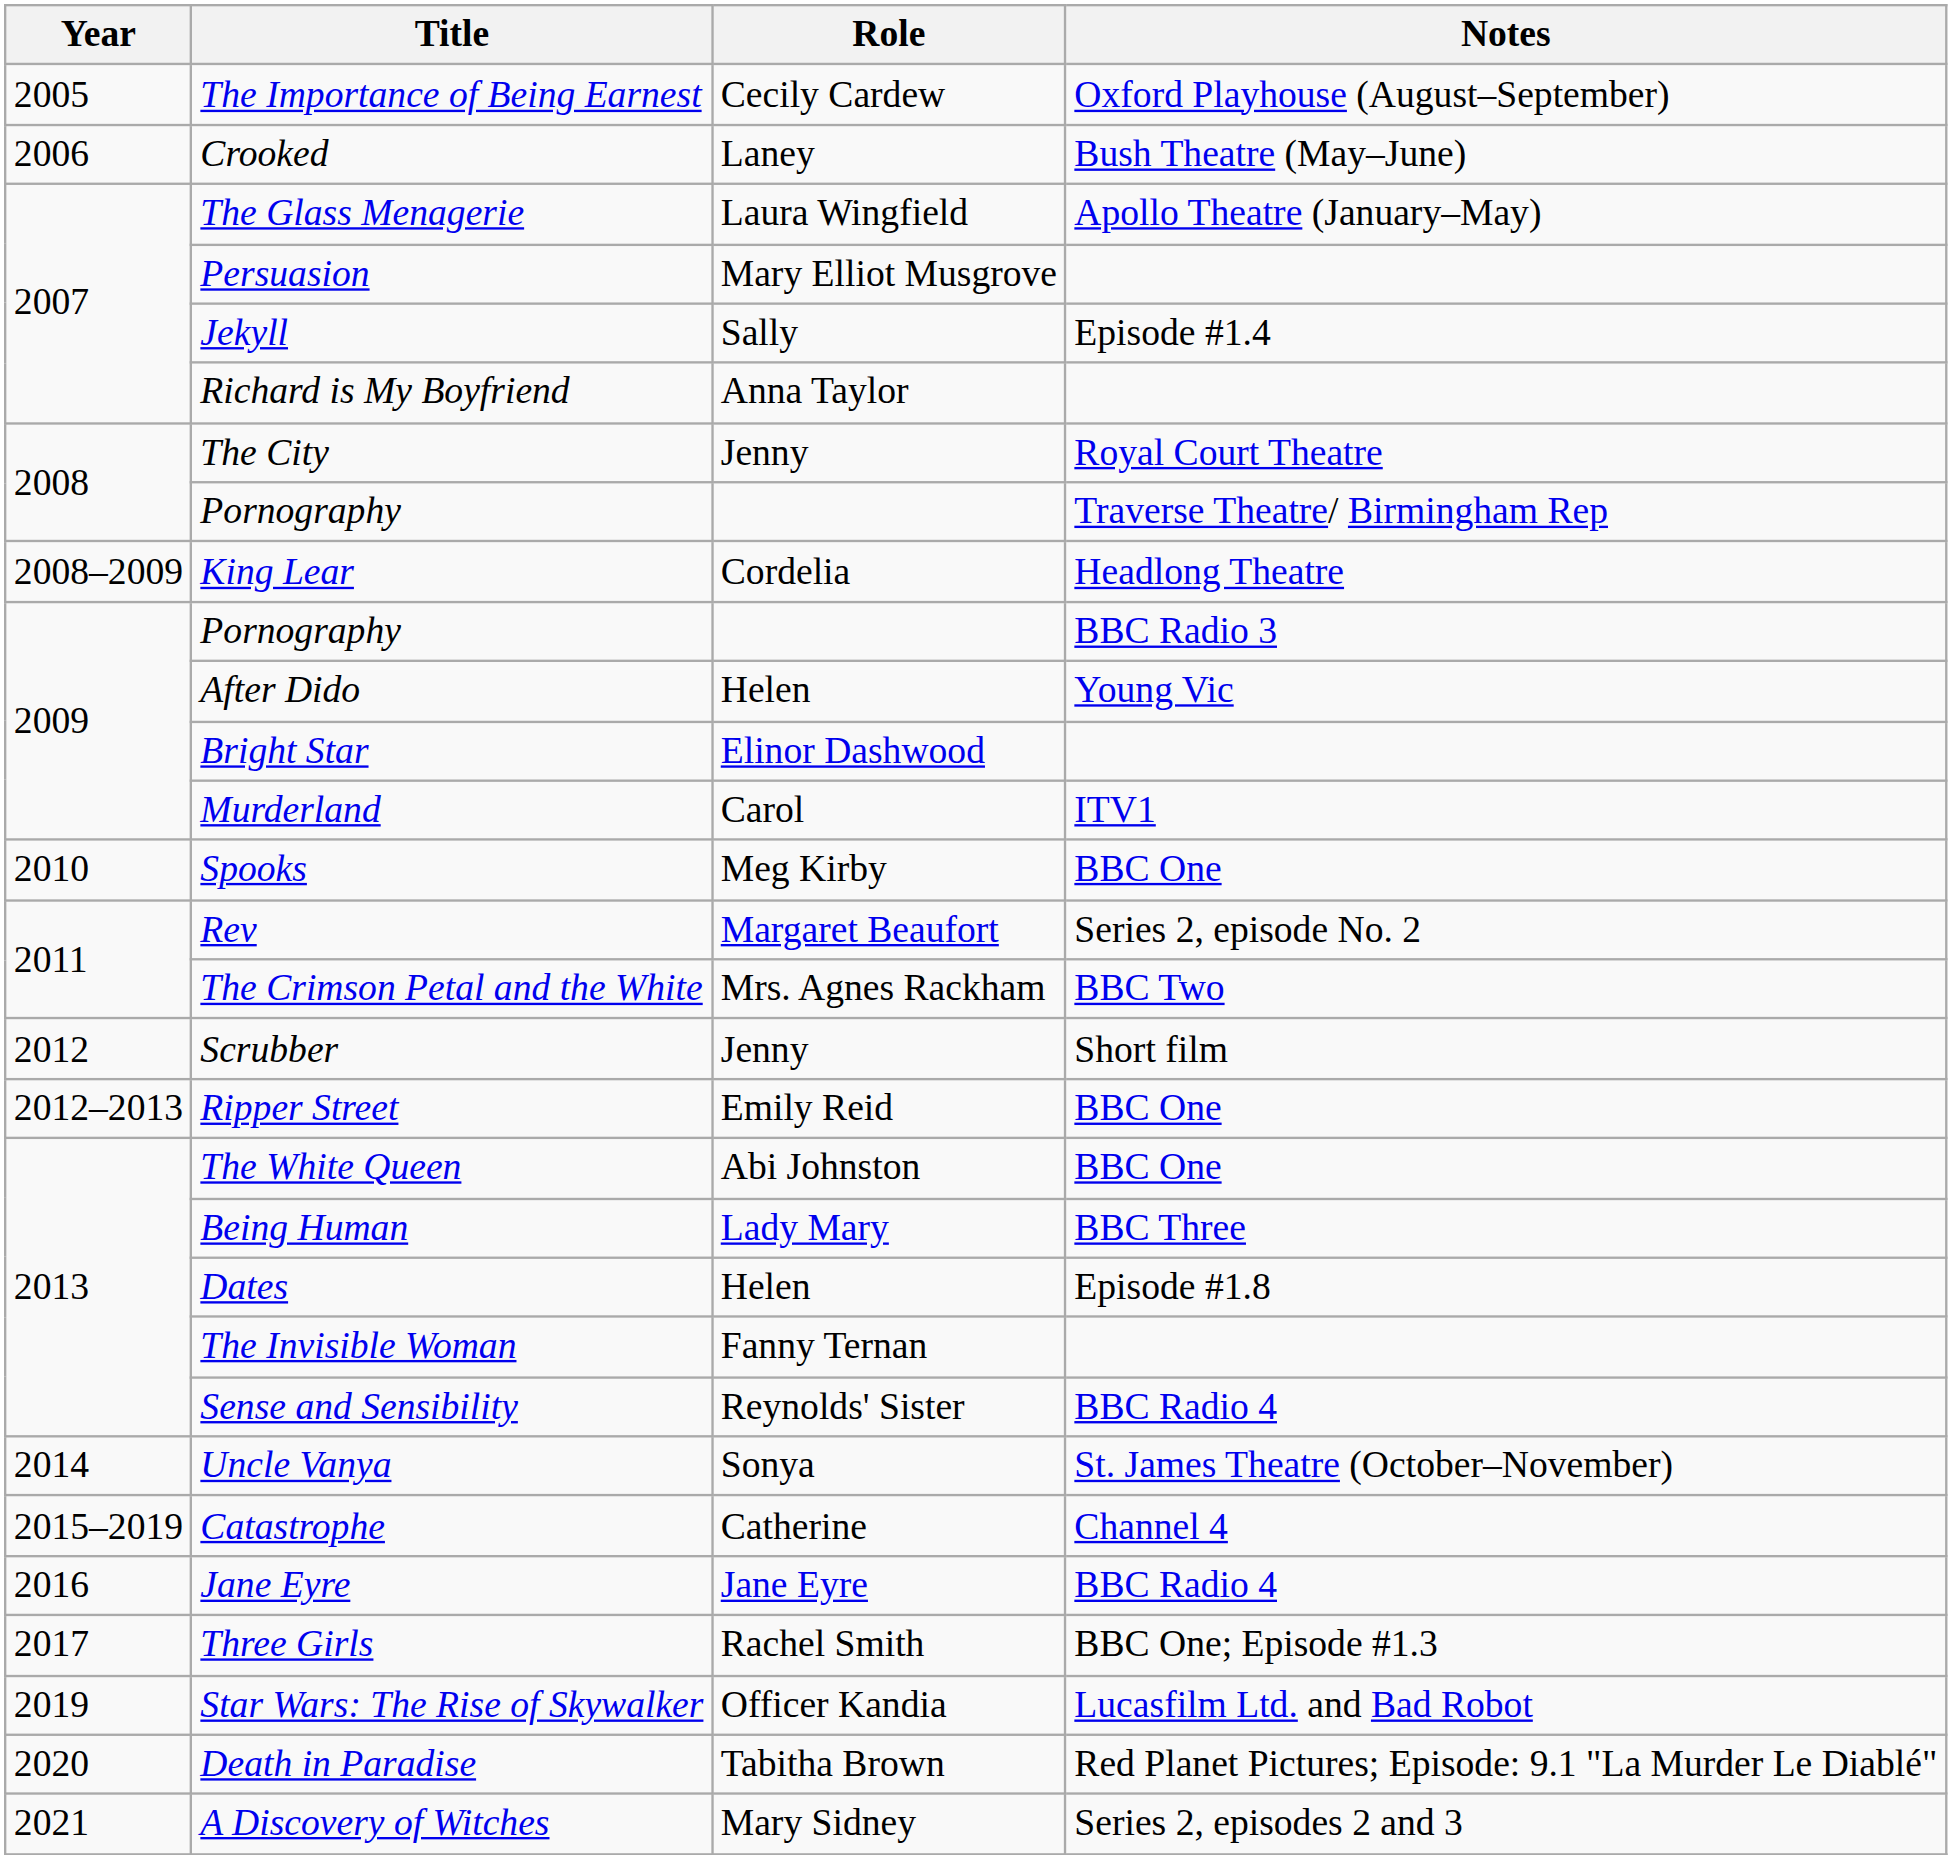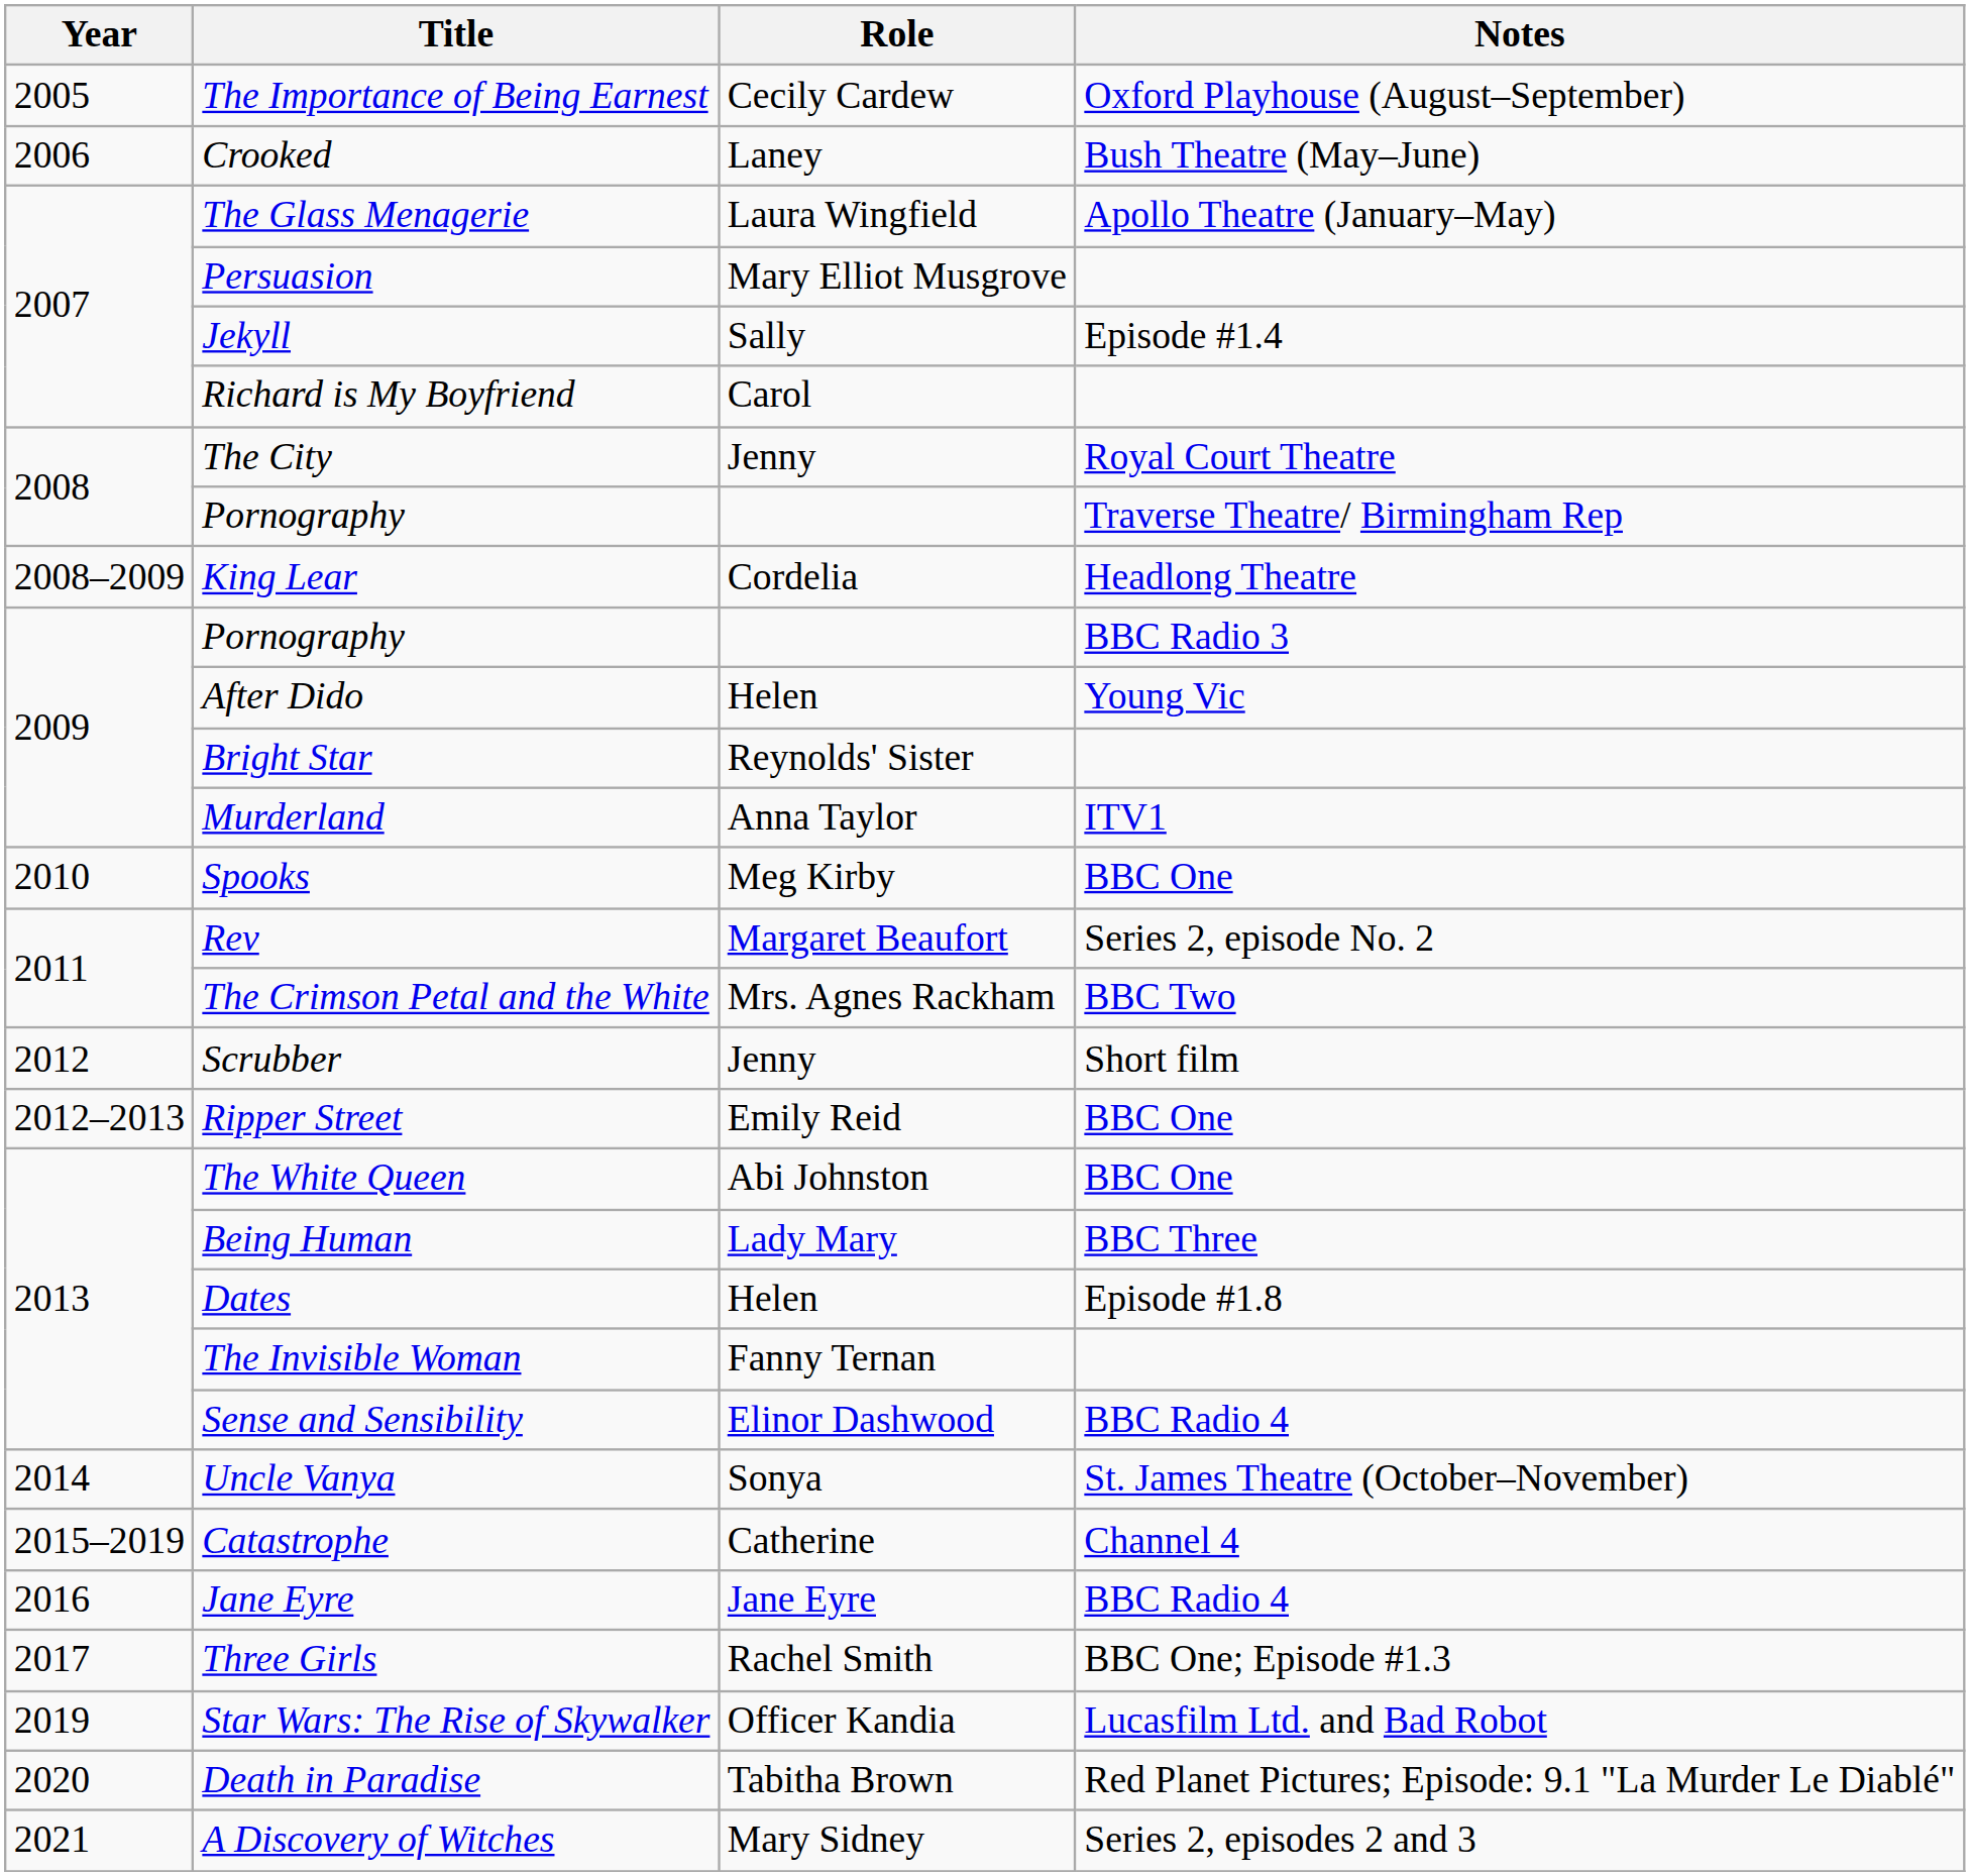Richard is My Boyfriend | Role: Anna Taylor -> Carol
Bright Star | Role: Elinor Dashwood -> Reynolds' Sister
Murderland | Role: Carol -> Anna Taylor
Sense and Sensibility | Role: Reynolds' Sister -> Elinor Dashwood
